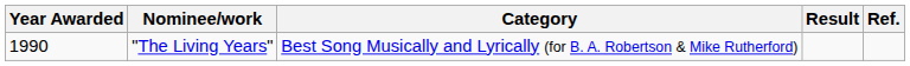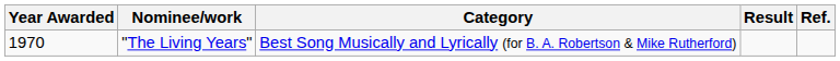"The Living Years" | Year Awarded: 1990 -> 1970
